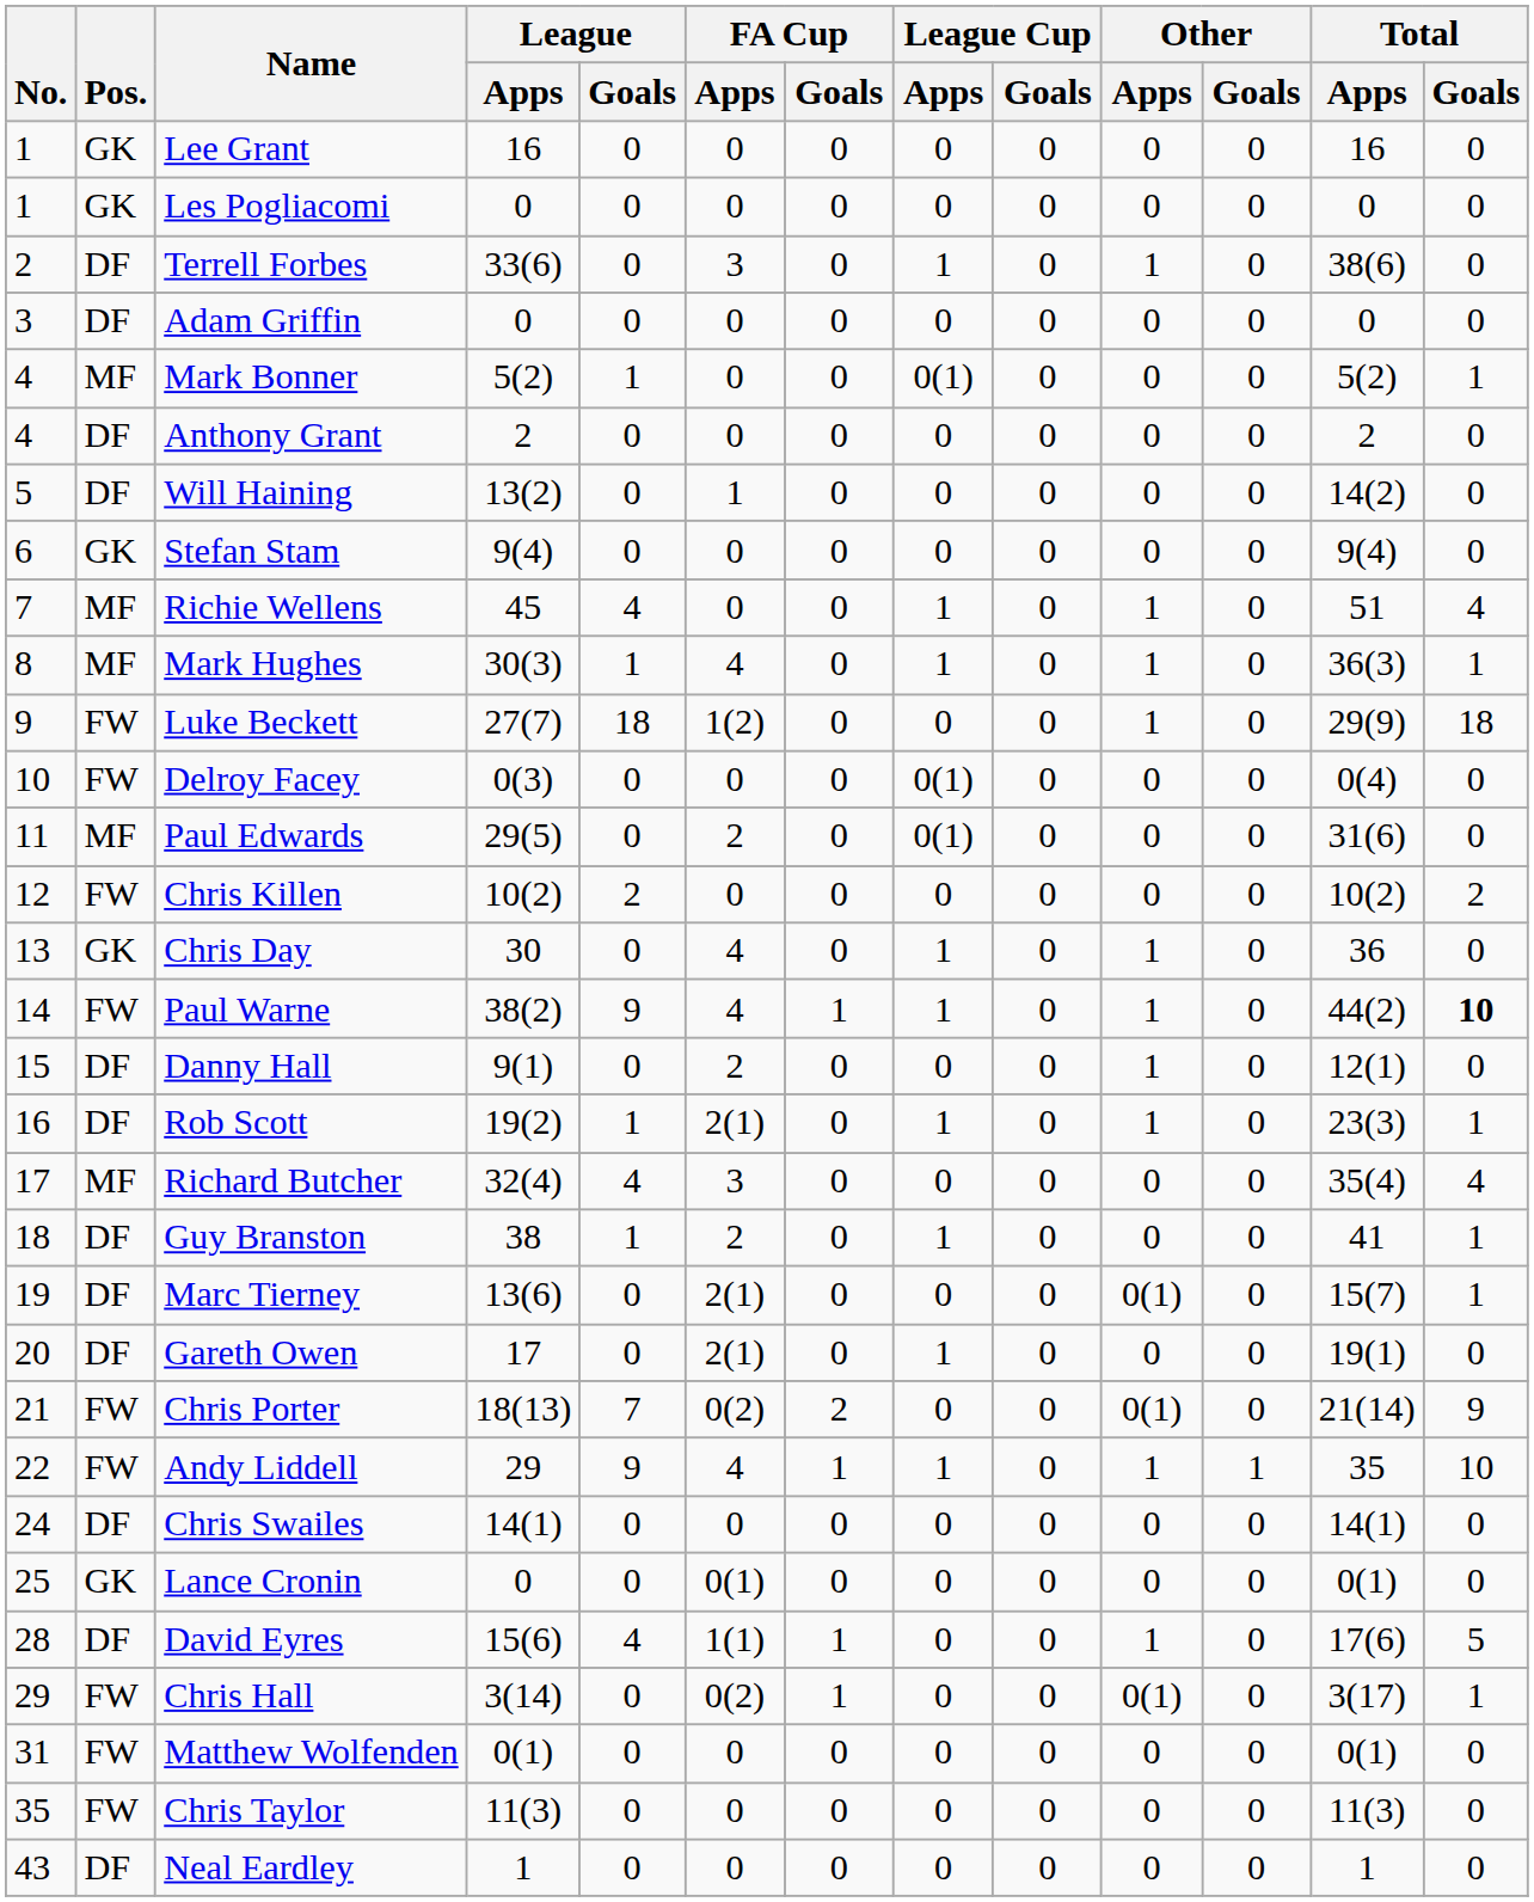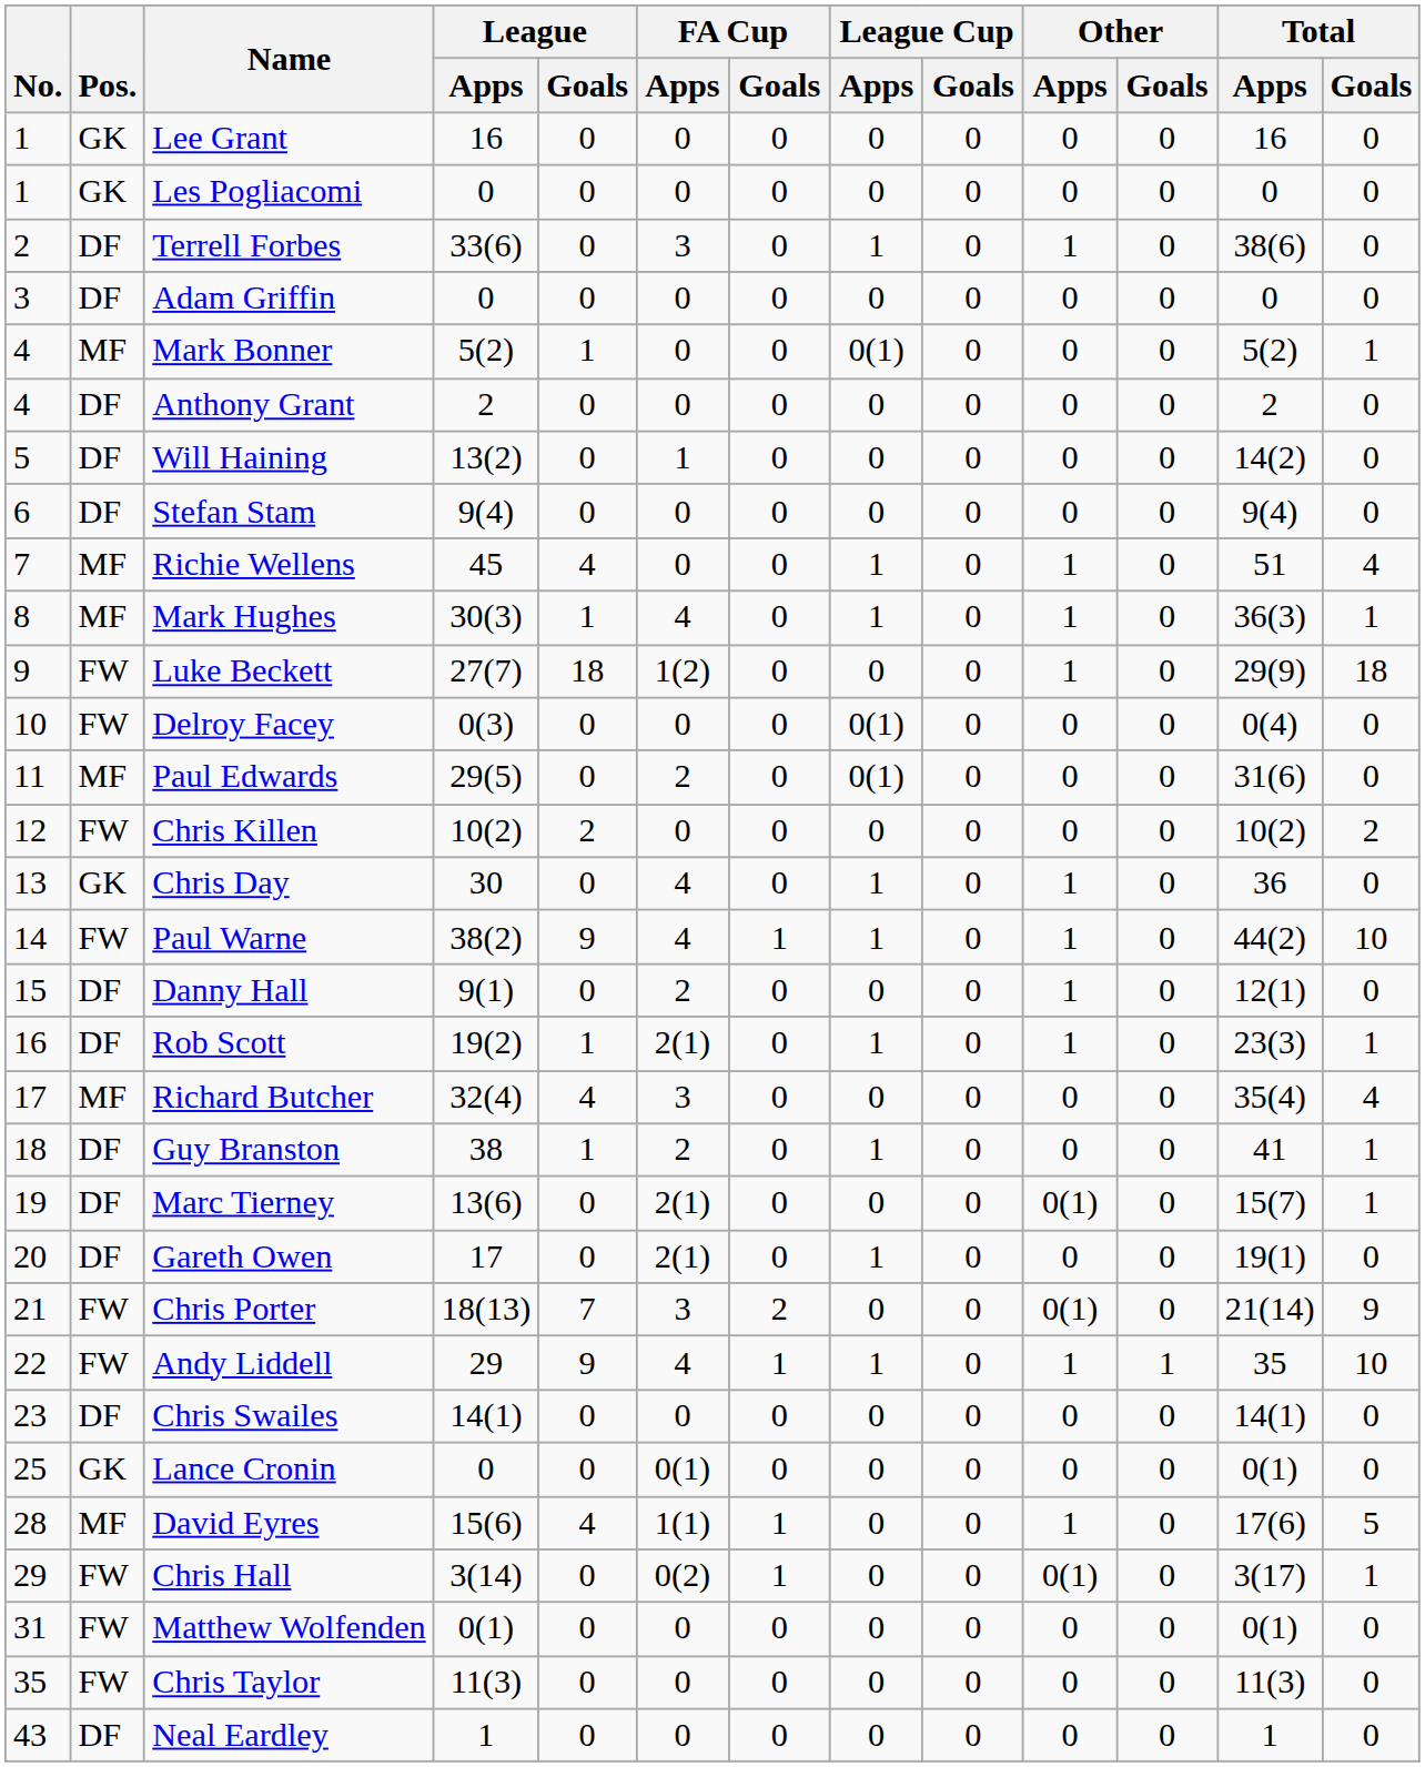Stefan Stam | Pos.: GK -> DF
Paul Warne | Total / Goals: bold -> normal
Chris Porter | FA Cup / Apps: 0(2) -> 3
Chris Swailes | No.: 24 -> 23
David Eyres | Pos.: DF -> MF
